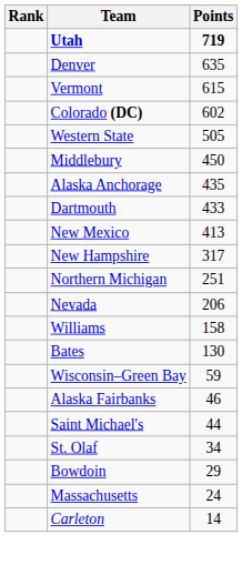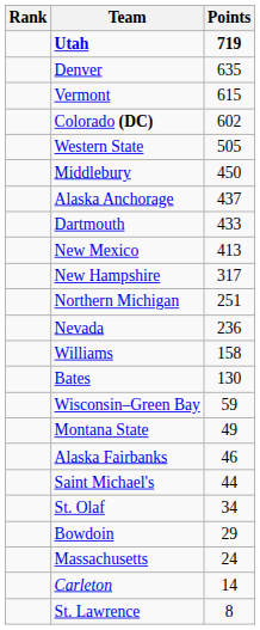Alaska Anchorage | Points: 435 -> 437
Nevada | Points: 206 -> 236
+ row: Montana State | 49
+ row: St. Lawrence | 8
